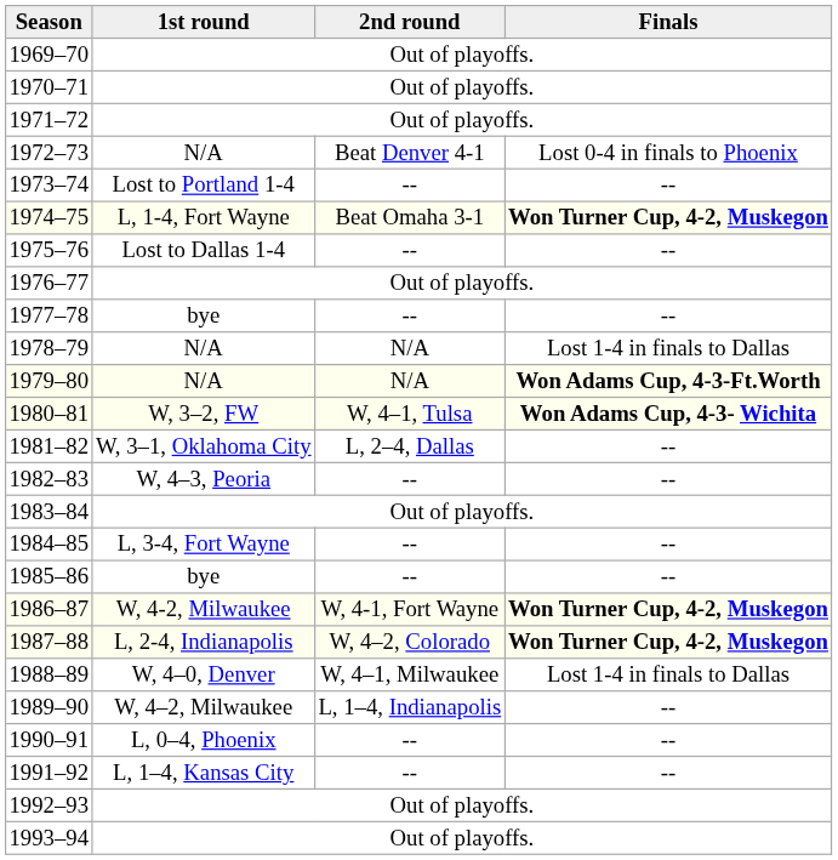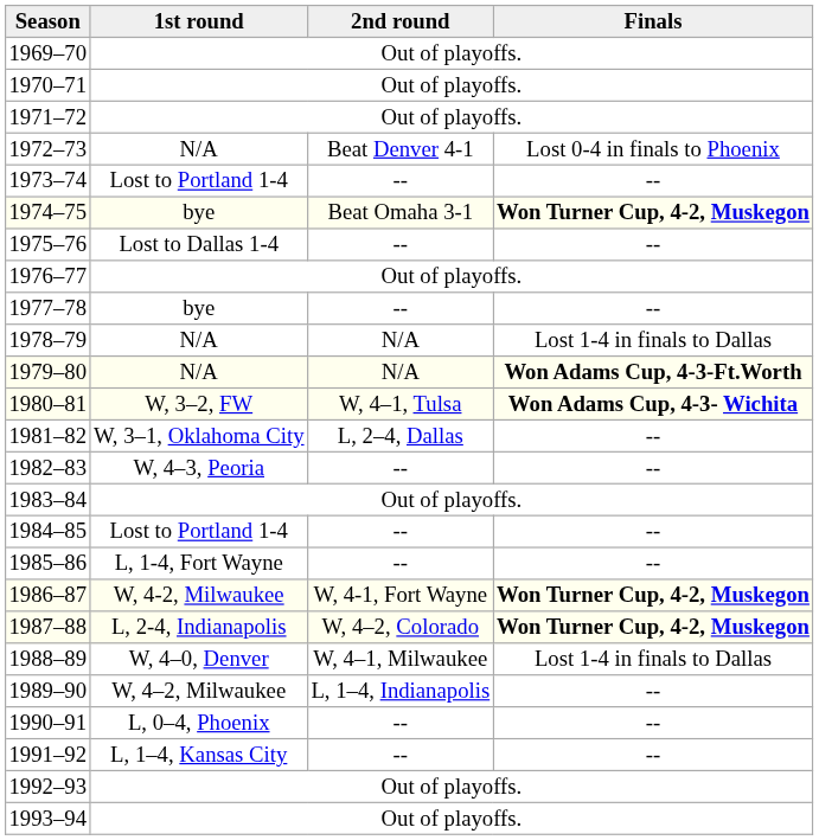1974–75 | 1st round: L, 1-4, Fort Wayne -> bye
1984–85 | 1st round: L, 3-4, Fort Wayne -> Lost to Portland 1-4
1985–86 | 1st round: bye -> L, 1-4, Fort Wayne
